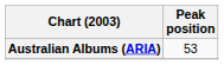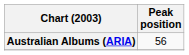Australian Albums (ARIA) | Peak position: 53 -> 56
